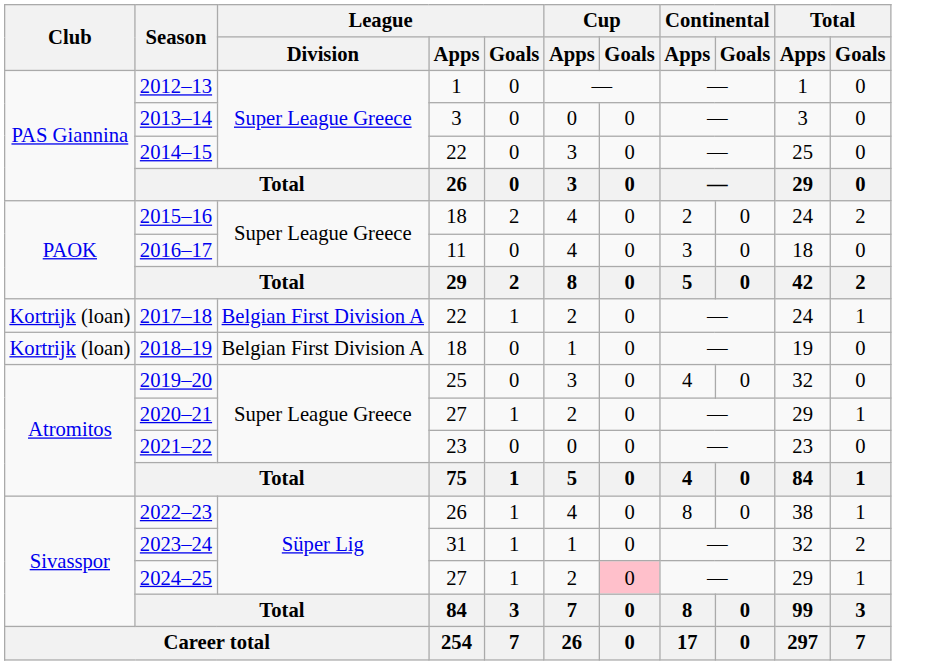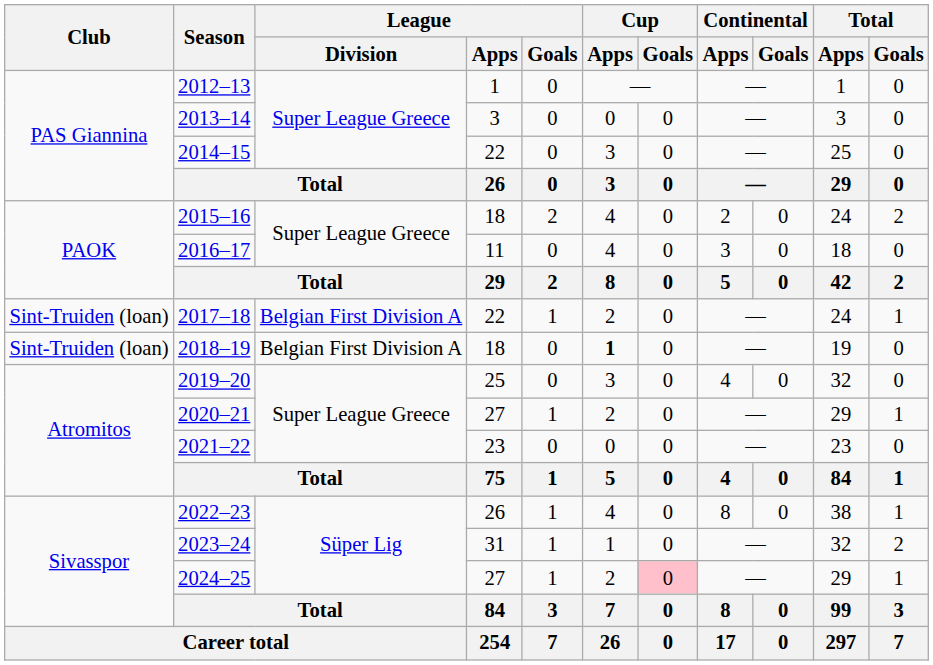2017–18 | Club: Kortrijk (loan) -> Sint-Truiden (loan)
2018–19 | Club: Kortrijk (loan) -> Sint-Truiden (loan)
2018–19 | Cup / Apps: normal -> bold
